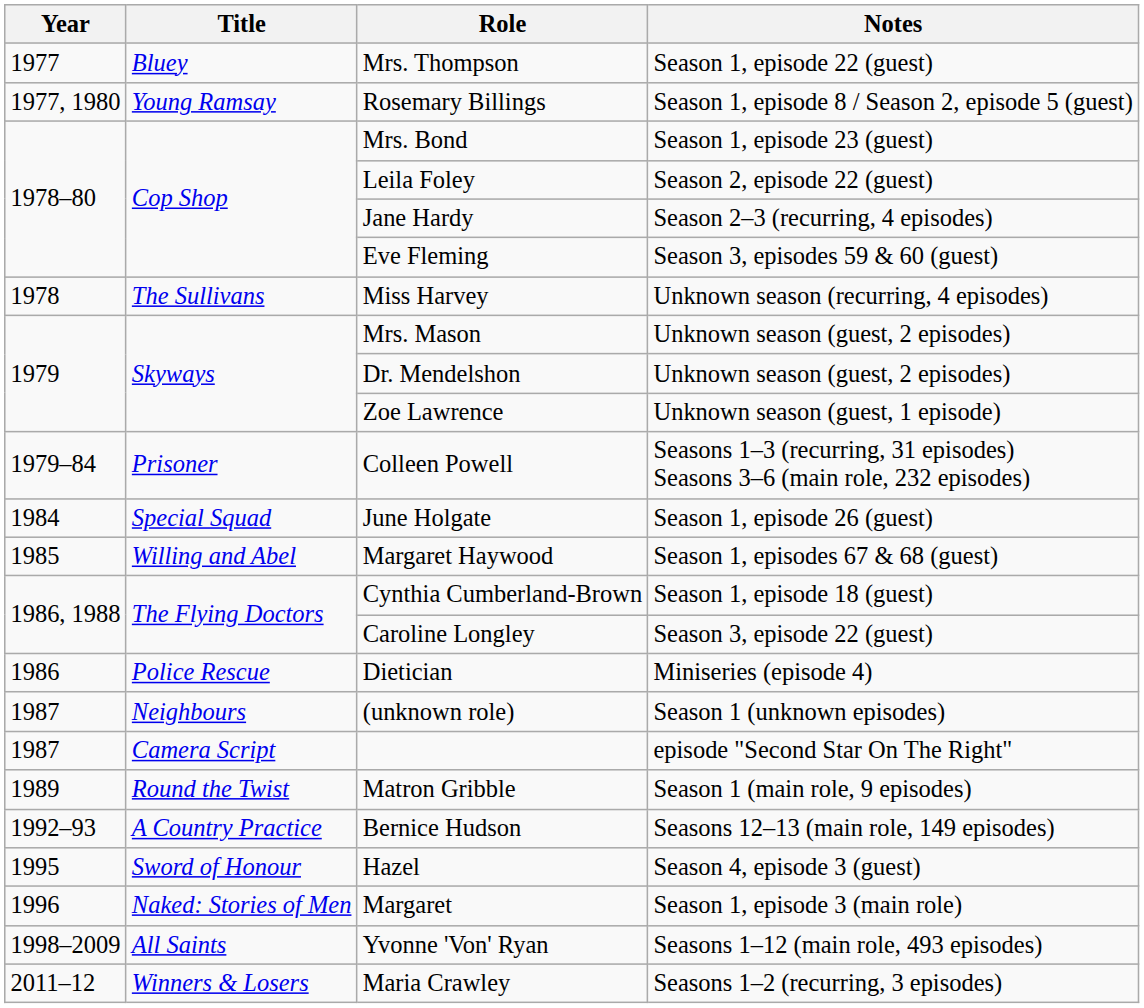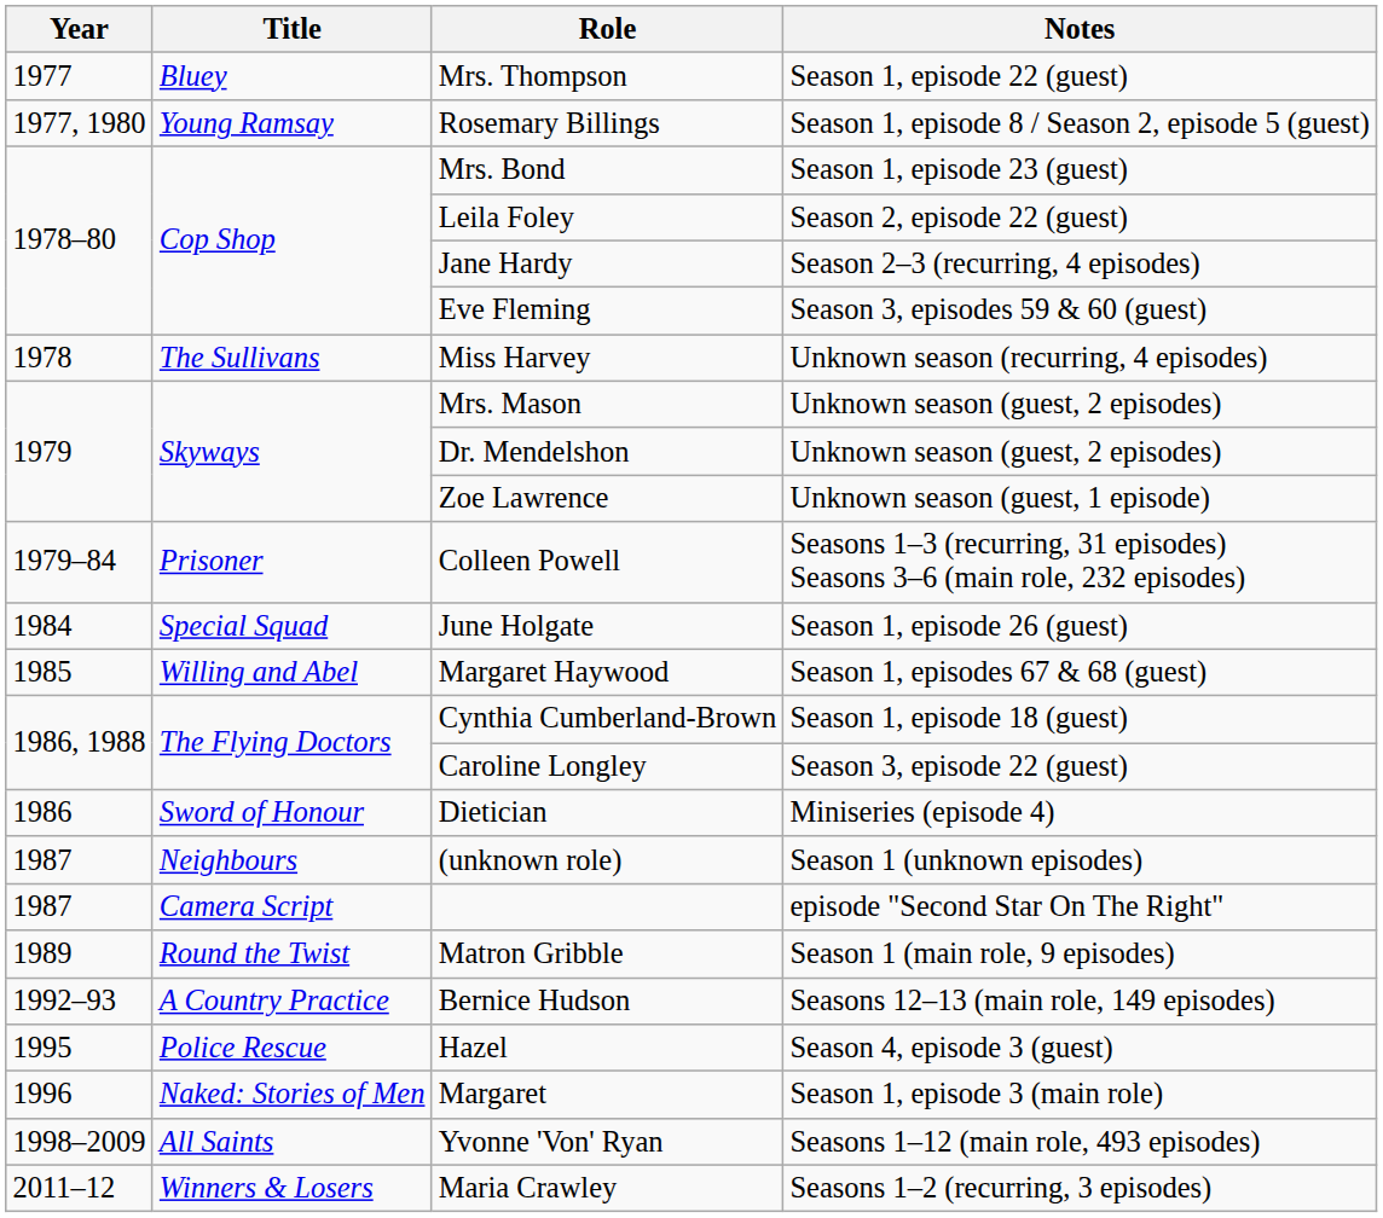Dietician | Title: Police Rescue -> Sword of Honour
Hazel | Title: Sword of Honour -> Police Rescue
